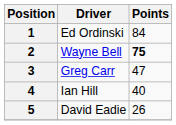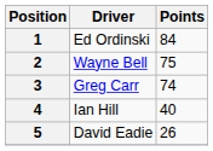2 | Points: bold -> normal
3 | Points: 47 -> 74
